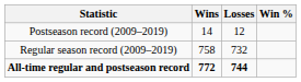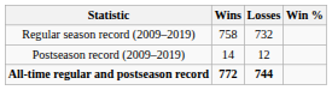rows swapped: Regular season record (2009–2019) <-> Postseason record (2009–2019)
